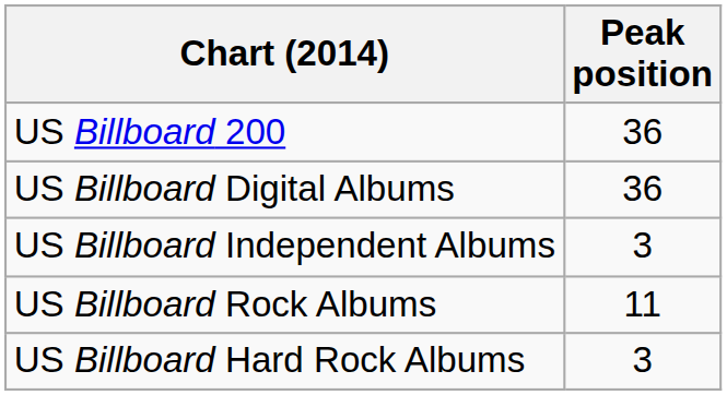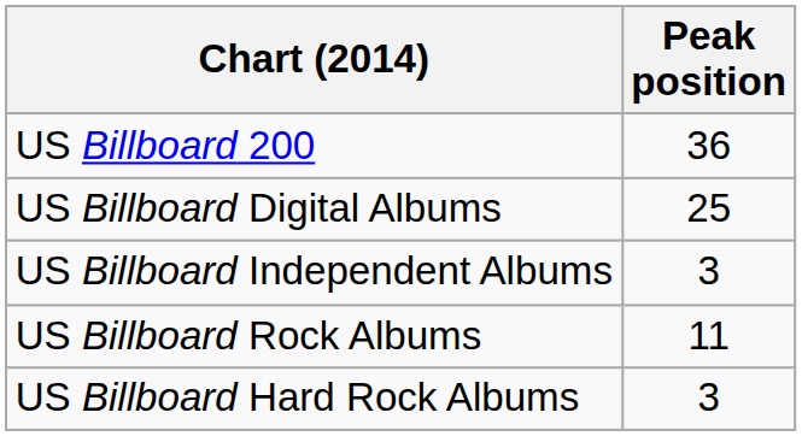US Billboard Digital Albums | Peak position: 36 -> 25
